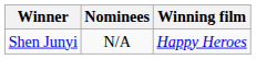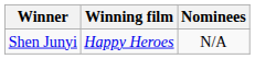columns swapped: Winning film <-> Nominees
